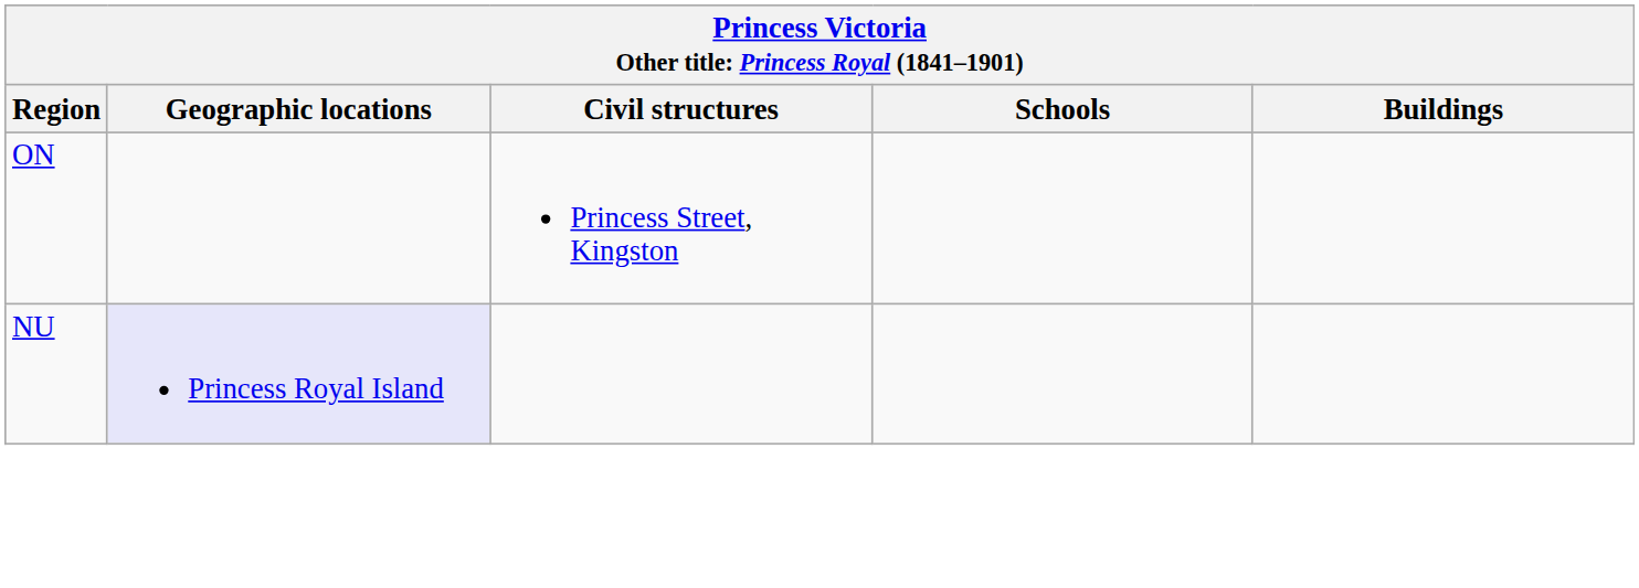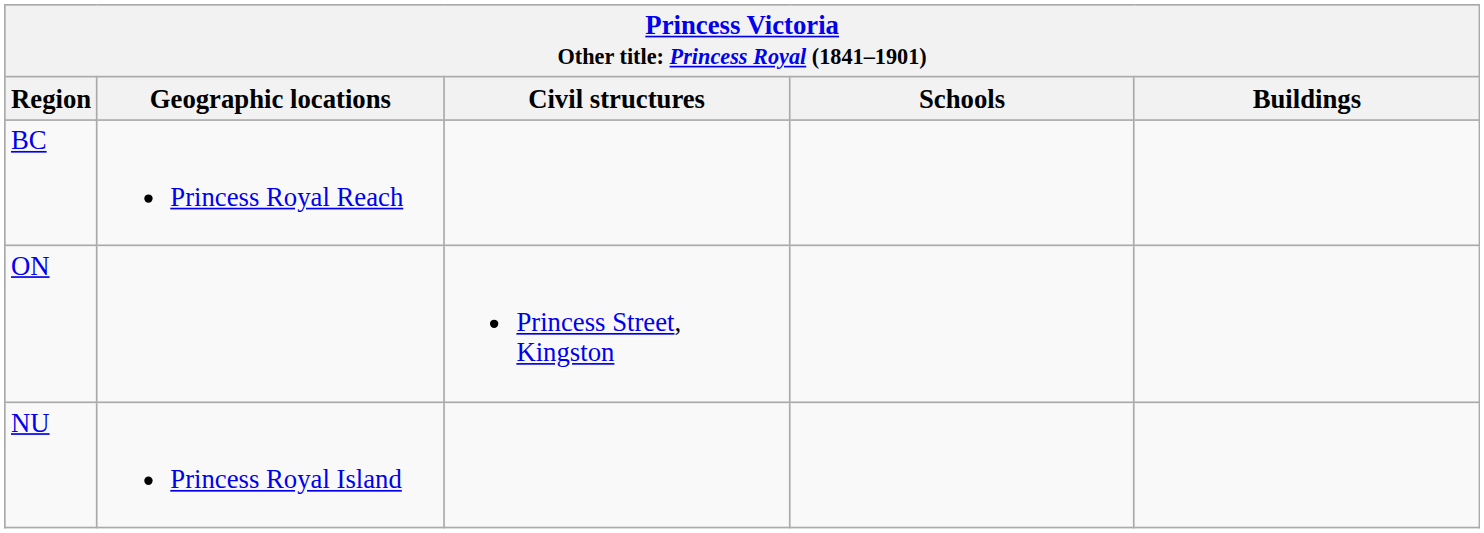+ row: BC | Princess Royal Reach
NU | Geographic locations: lavender background -> no background
